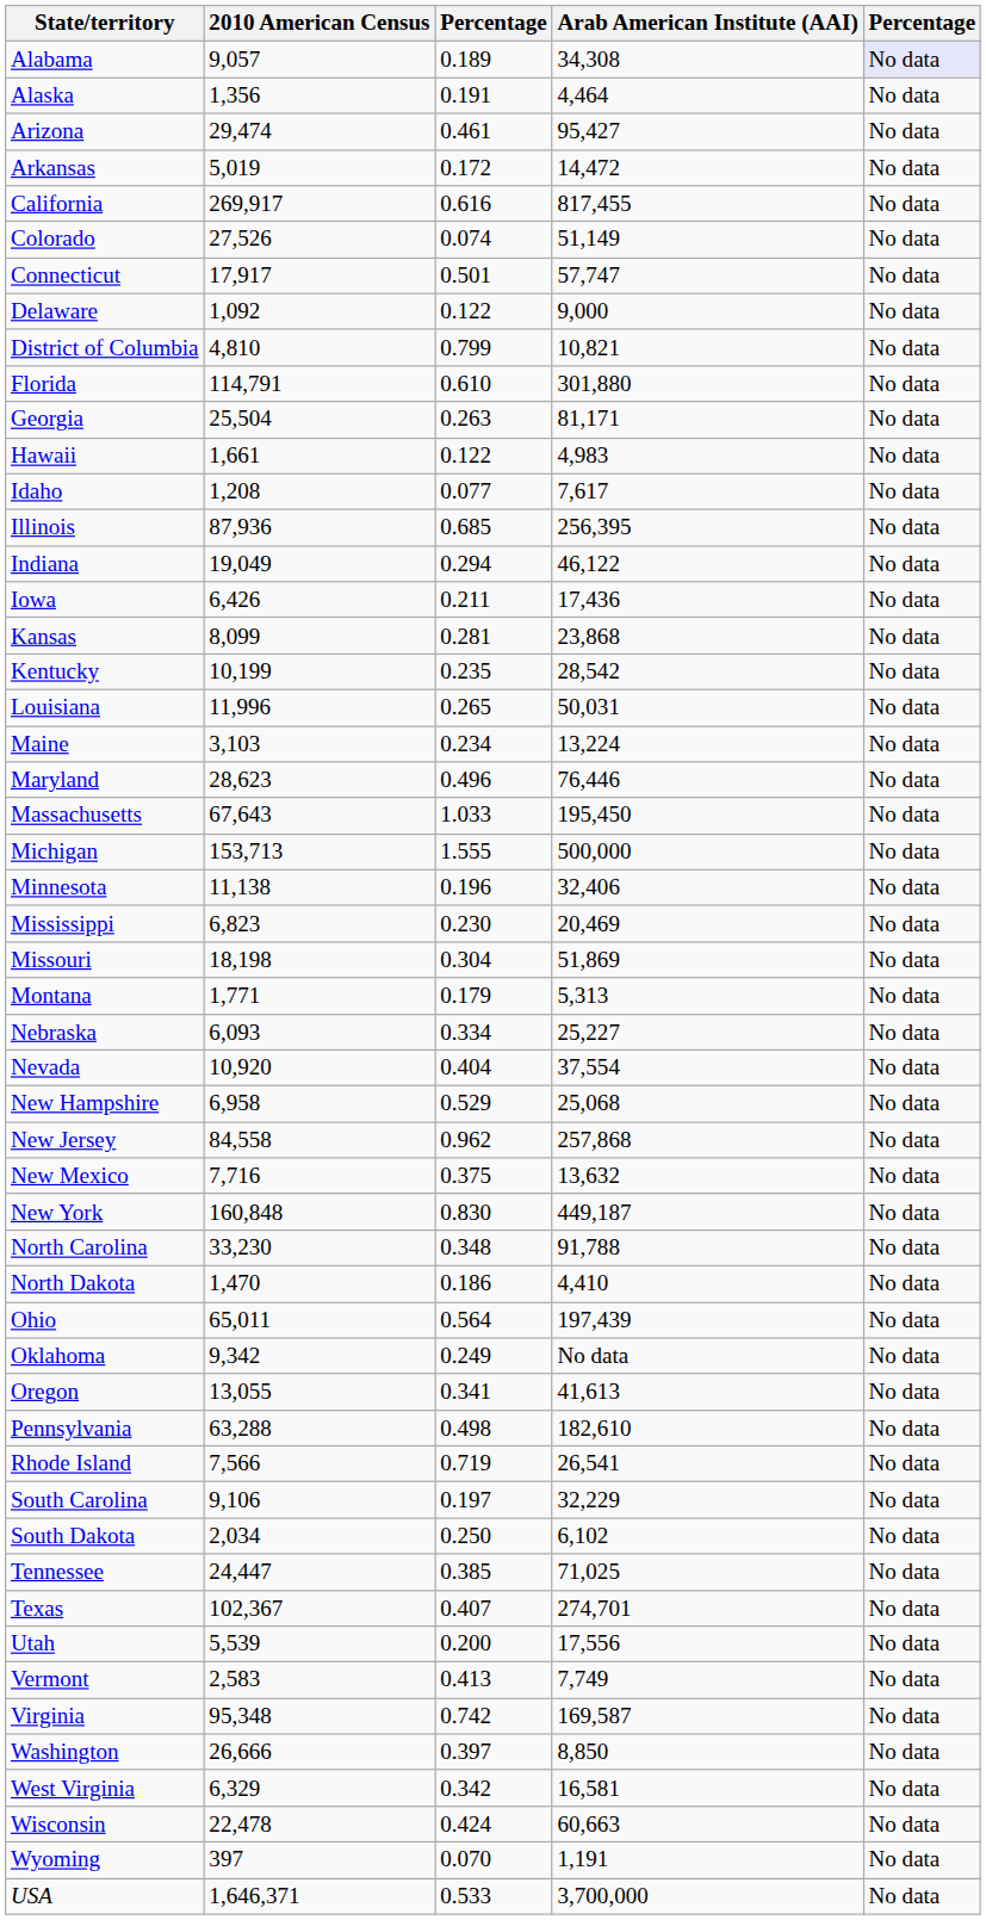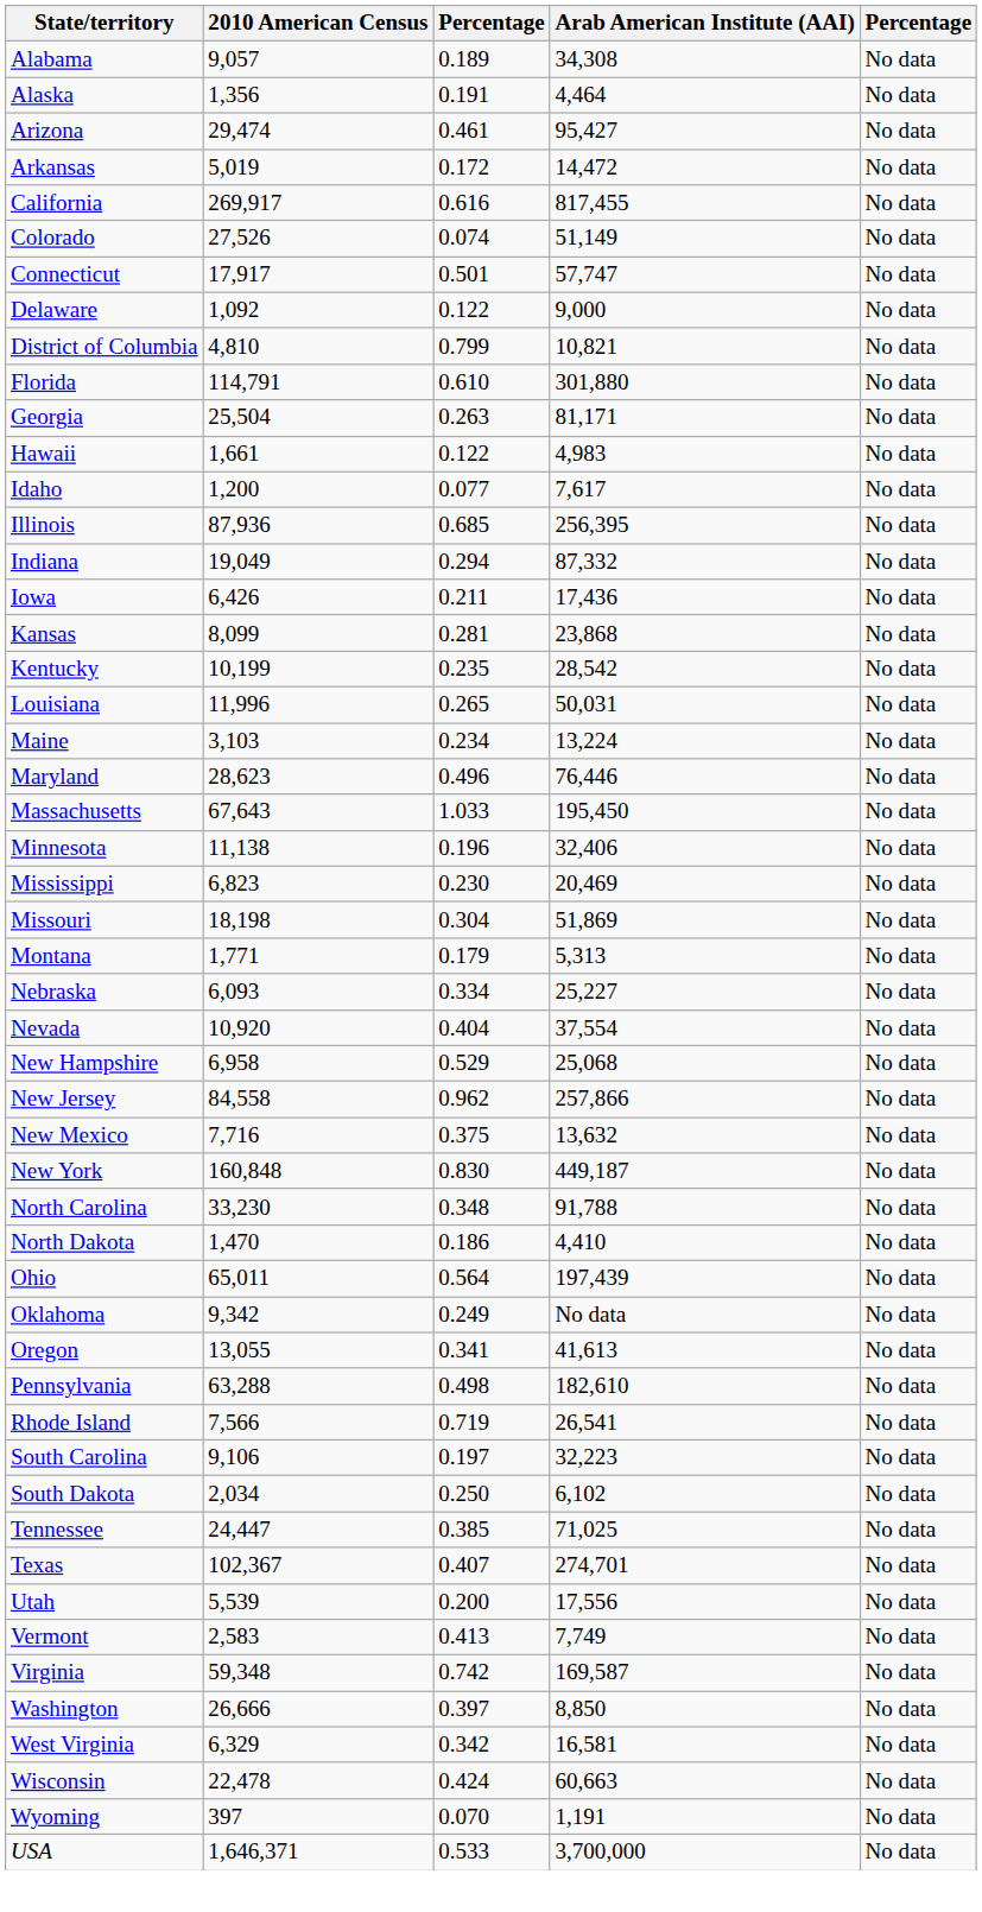Alabama | column 5: lavender background -> no background
Idaho | 2010 American Census: 1,208 -> 1,200
Indiana | Arab American Institute (AAI): 46,122 -> 87,332
- row: Michigan | 153,713 | 1.555 | 500,000 | No data
New Jersey | Arab American Institute (AAI): 257,868 -> 257,866
South Carolina | Arab American Institute (AAI): 32,229 -> 32,223
Virginia | 2010 American Census: 95,348 -> 59,348
